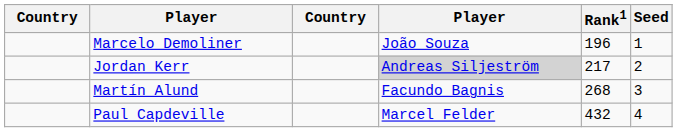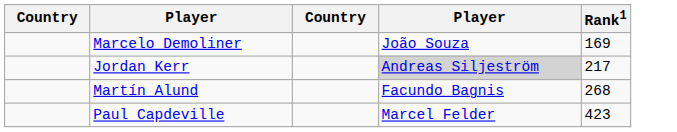- column: Seed | 1 | 2 | 3 | 4
Marcelo Demoliner | Rank1: 196 -> 169
Paul Capdeville | Rank1: 432 -> 423
